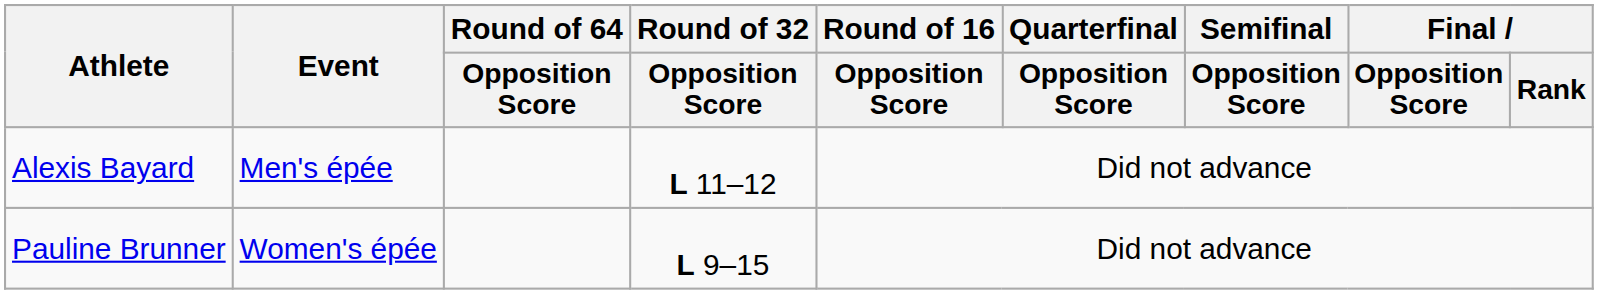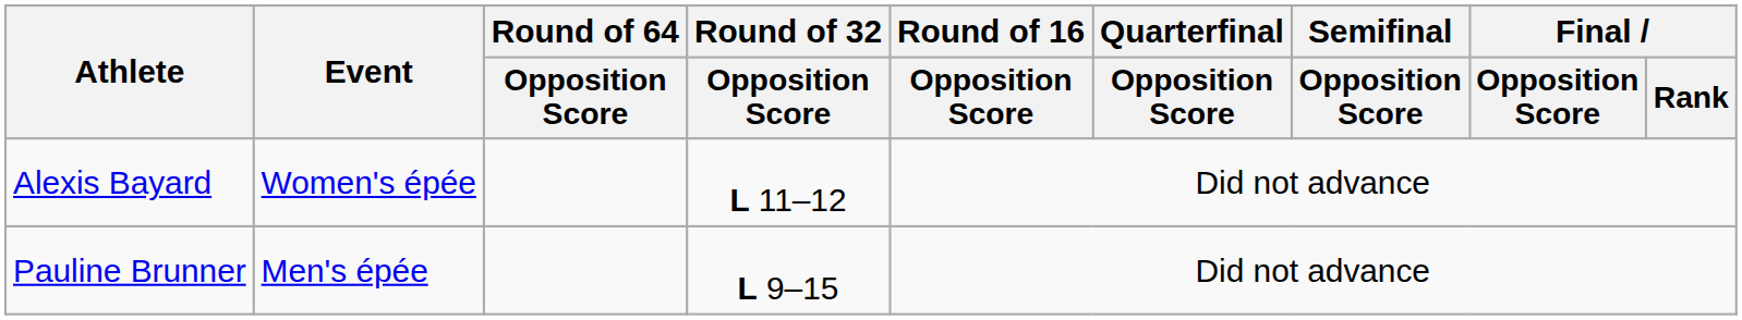Alexis Bayard | Event: Men's épée -> Women's épée
Pauline Brunner | Event: Women's épée -> Men's épée
